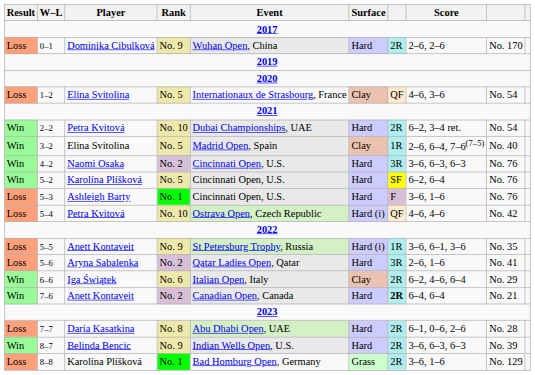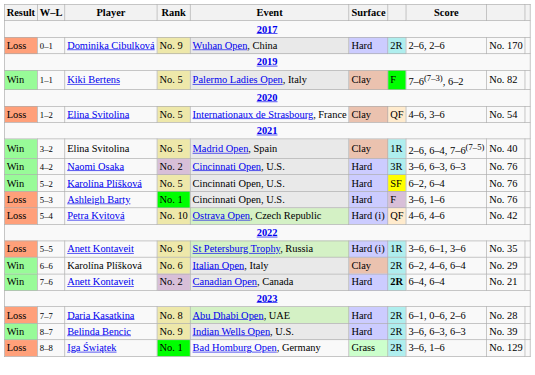+ row: Win | 1–1 | Kiki Bertens | No. 5 | Palermo Ladies Open, Italy | Clay | F | 7–6(7–3), 6–2 | No. 82
- row: Win | 2–2 | Petra Kvitová | No. 10 | Dubai Championships, UAE | Hard | 2R | 6–2, 3–4 ret. | No. 54
- row: Loss | 5–6 | Aryna Sabalenka | No. 2 | Qatar Ladies Open, Qatar | Hard | 3R | 2–6, 1–6 | No. 41
6–6 | Player: Iga Świątek -> Karolína Plíšková
8–8 | Player: Karolína Plíšková -> Iga Świątek
